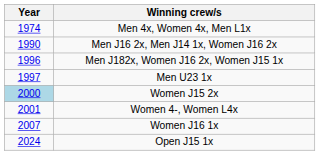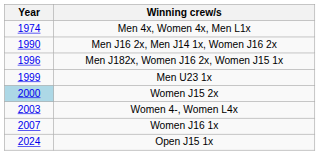Men U23 1x | Year: 1997 -> 1999
Women 4-, Women L4x | Year: 2001 -> 2003
